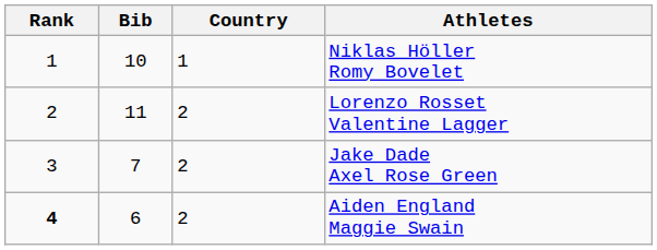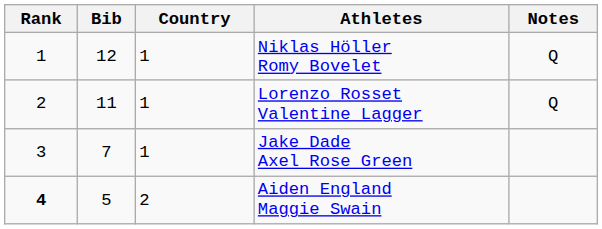+ column: Notes | Q | Q
Niklas Höller Romy Bovelet | Bib: 10 -> 12
Lorenzo Rosset Valentine Lagger | Country: 2 -> 1
Jake Dade Axel Rose Green | Country: 2 -> 1
Aiden England Maggie Swain | Bib: 6 -> 5
